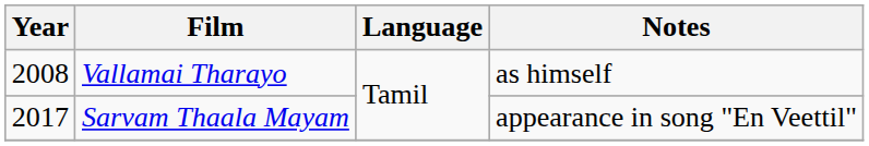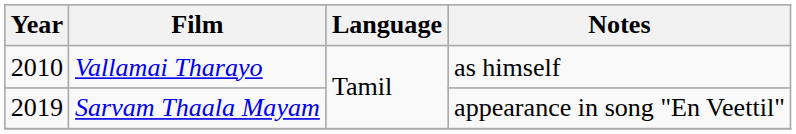Vallamai Tharayo | Year: 2008 -> 2010
Sarvam Thaala Mayam | Year: 2017 -> 2019
